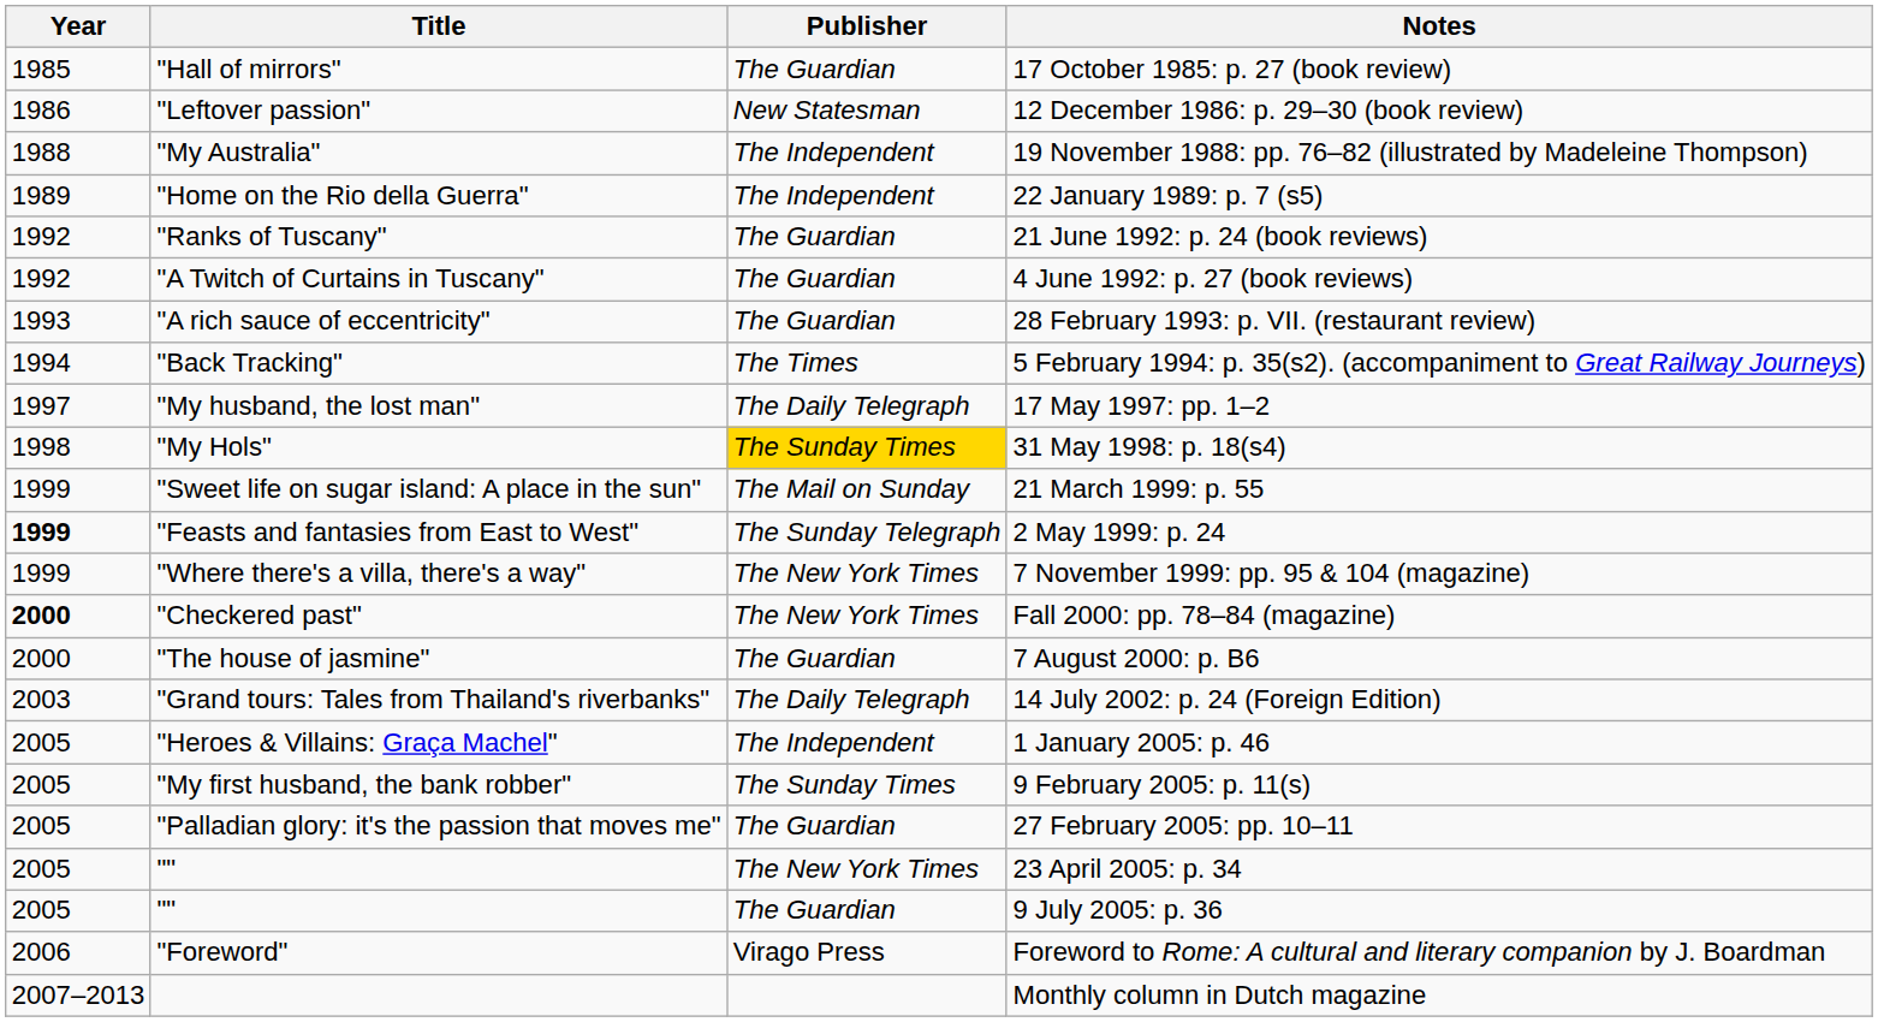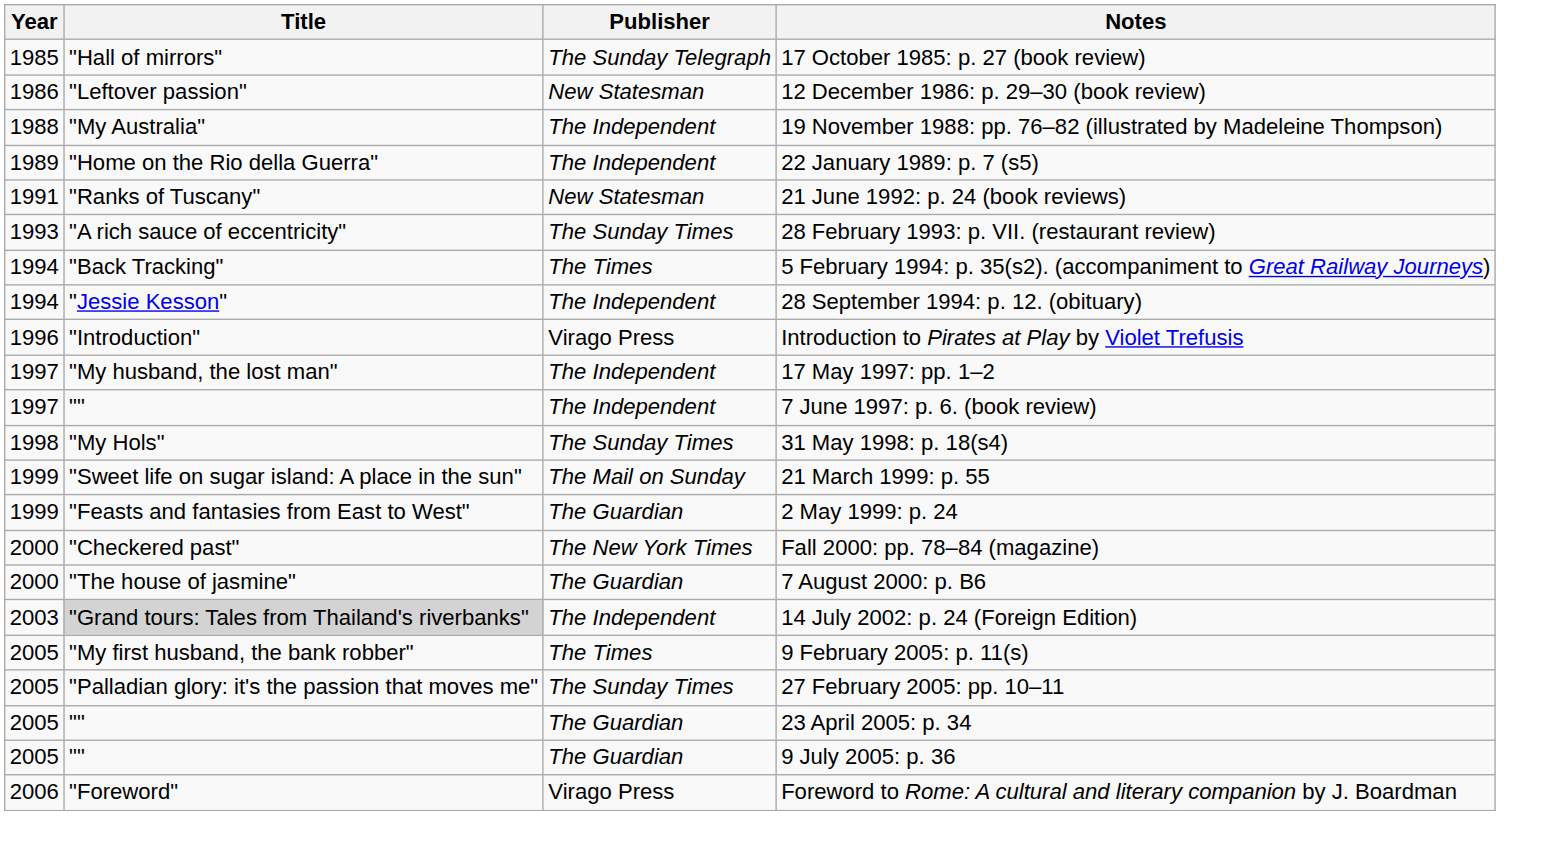17 October 1985: p. 27 (book review) | Publisher: The Guardian -> The Sunday Telegraph
21 June 1992: p. 24 (book reviews) | Year: 1992 -> 1991
21 June 1992: p. 24 (book reviews) | Publisher: The Guardian -> New Statesman
- row: 1992 | "A Twitch of Curtains in Tuscany" | The Guardian | 4 June 1992: p. 27 (book reviews)
28 February 1993: p. VII. (restaurant review) | Publisher: The Guardian -> The Sunday Times
+ row: 1994 | "Jessie Kesson" | The Independent | 28 September 1994: p. 12. (obituary)
+ row: 1996 | "Introduction" | Virago Press | Introduction to Pirates at Play by Violet Trefusis
17 May 1997: pp. 1–2 | Publisher: The Daily Telegraph -> The Independent
+ row: 1997 | "" | The Independent | 7 June 1997: p. 6. (book review)
31 May 1998: p. 18(s4) | Publisher: gold background -> no background
2 May 1999: p. 24 | Year: bold -> normal
2 May 1999: p. 24 | Publisher: The Sunday Telegraph -> The Guardian
- row: 1999 | "Where there's a villa, there's a way" | The New York Times | 7 November 1999: pp. 95 & 104 (magazine)
Fall 2000: pp. 78–84 (magazine) | Year: bold -> normal
14 July 2002: p. 24 (Foreign Edition) | Title: no background -> lightgrey background
14 July 2002: p. 24 (Foreign Edition) | Publisher: The Daily Telegraph -> The Independent
- row: 2005 | "Heroes & Villains: Graça Machel" | The Independent | 1 January 2005: p. 46
9 February 2005: p. 11(s) | Publisher: The Sunday Times -> The Times
27 February 2005: pp. 10–11 | Publisher: The Guardian -> The Sunday Times
23 April 2005: p. 34 | Publisher: The New York Times -> The Guardian
- row: 2007–2013 | Monthly column in Dutch magazine
